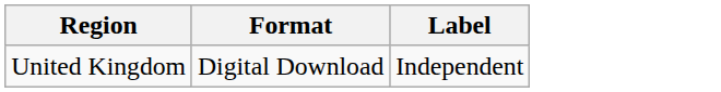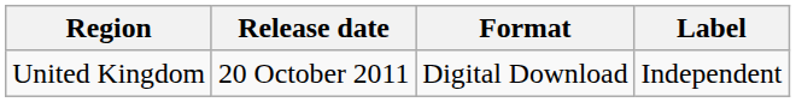+ column: Release date | 20 October 2011
